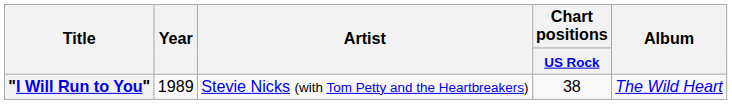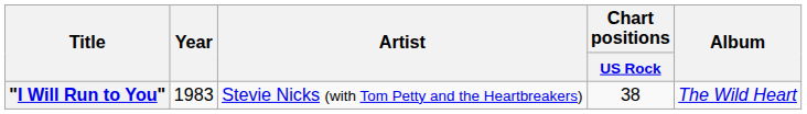"I Will Run to You" | Year: 1989 -> 1983
